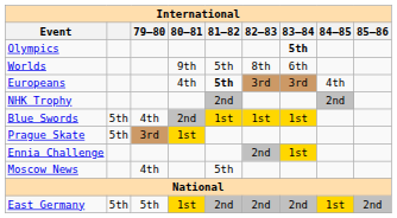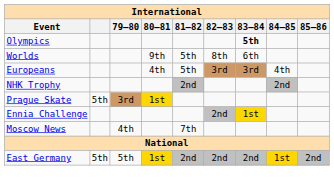Europeans | 81–82: bold -> normal
- row: Blue Swords | 5th | 4th | 2nd | 1st | 1st | 1st
Moscow News | 81–82: 5th -> 7th
